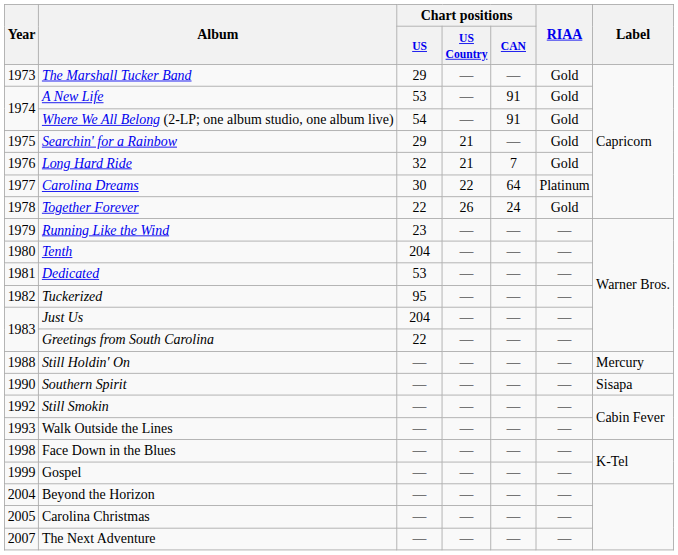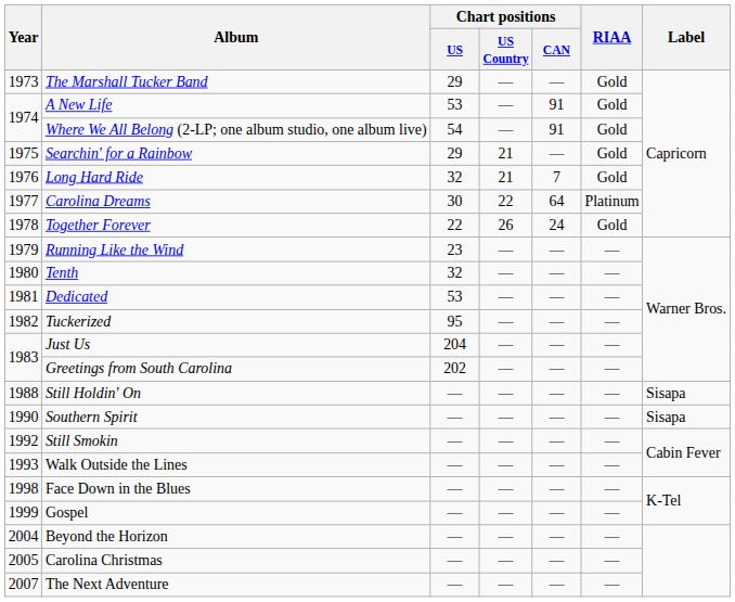Tenth | Chart positions / US: 204 -> 32
Greetings from South Carolina | Chart positions / US: 22 -> 202
Still Holdin' On | Label: Mercury -> Sisapa
